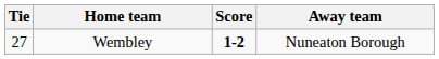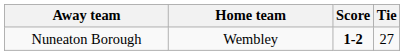columns swapped: Tie <-> Away team
